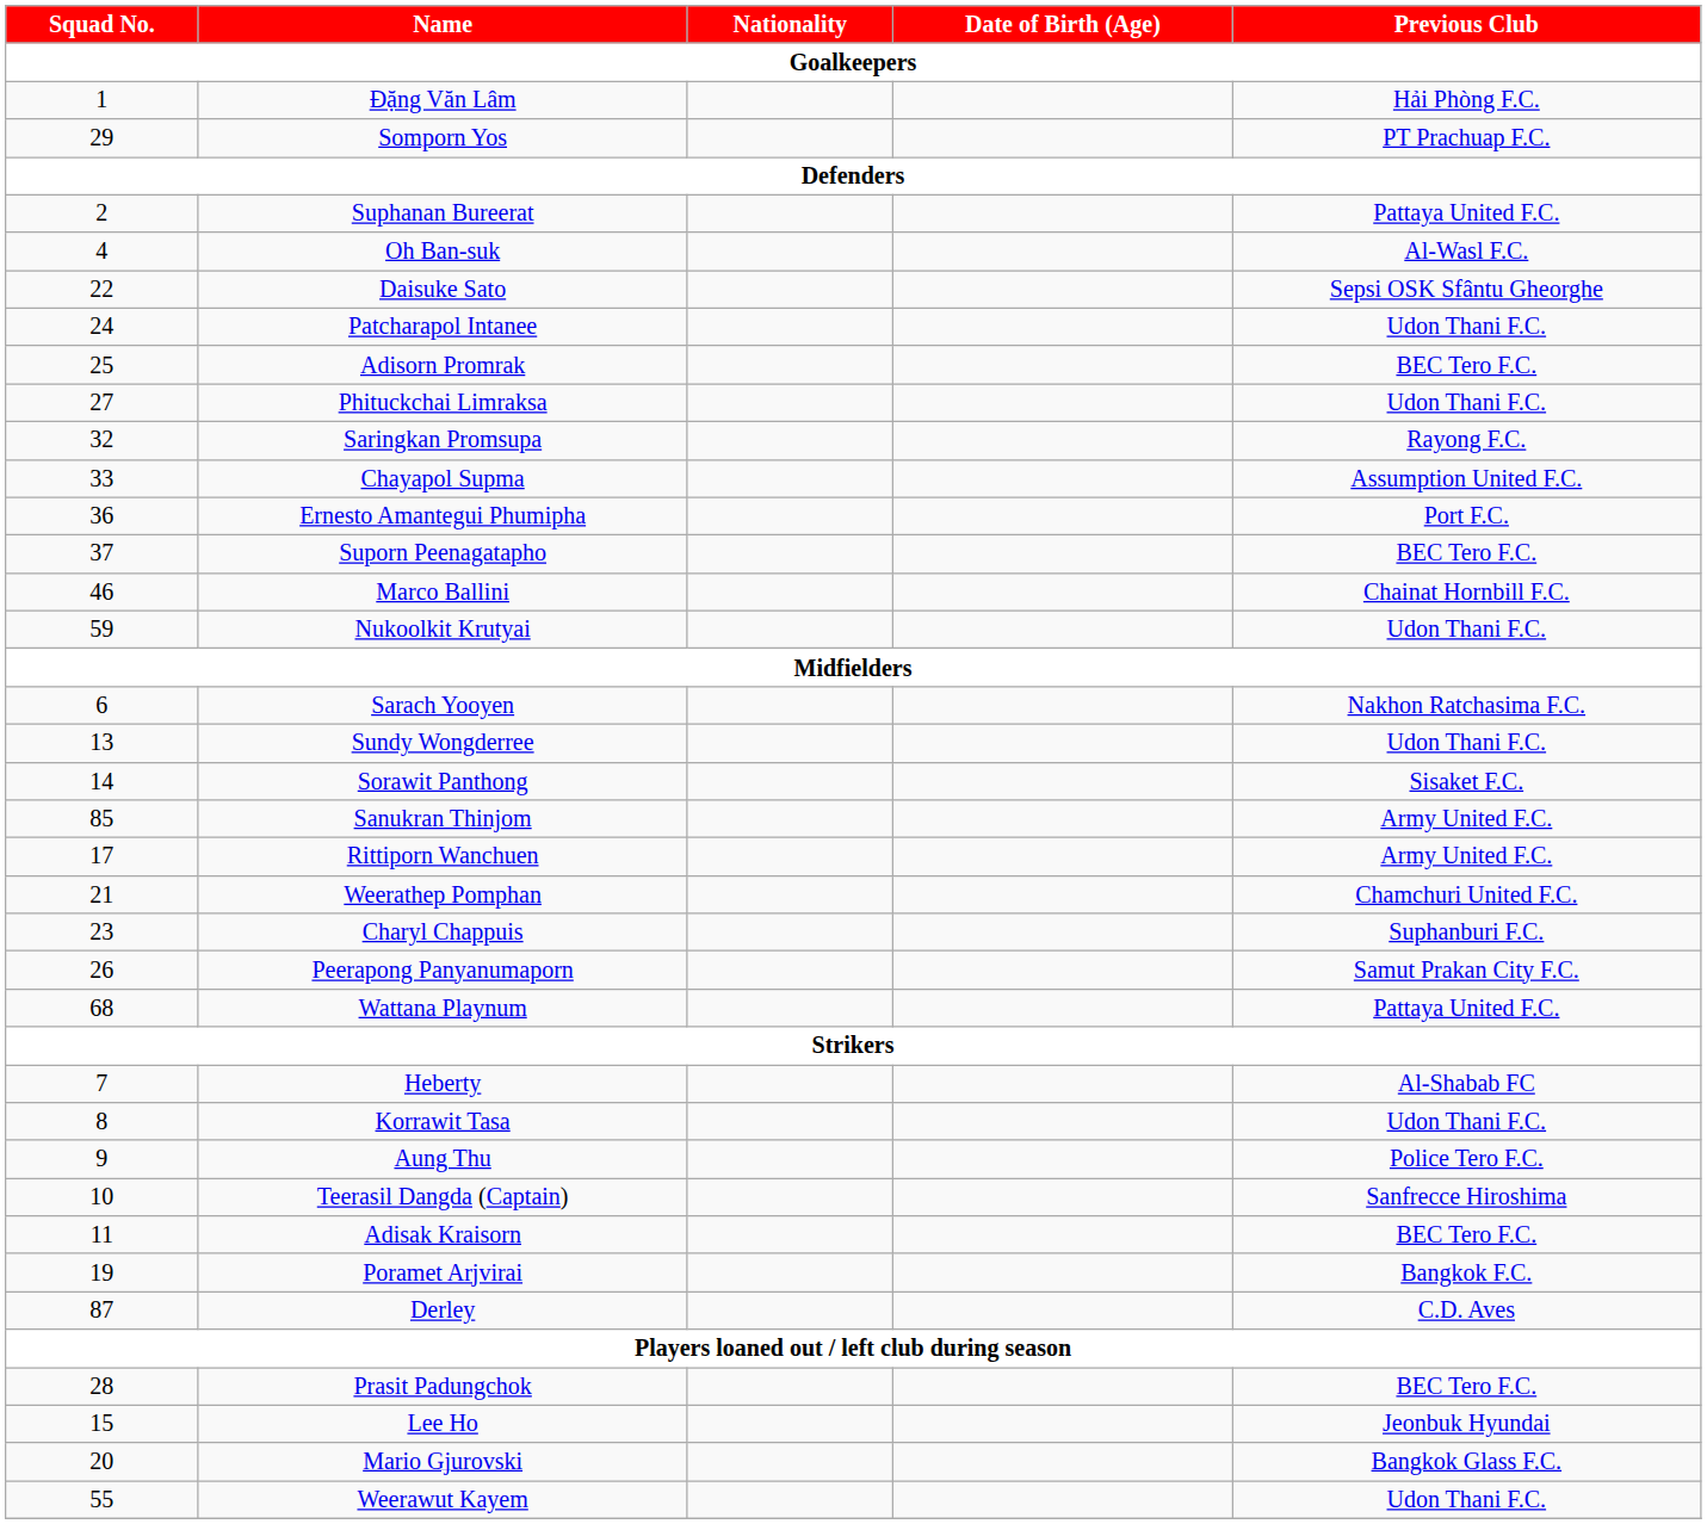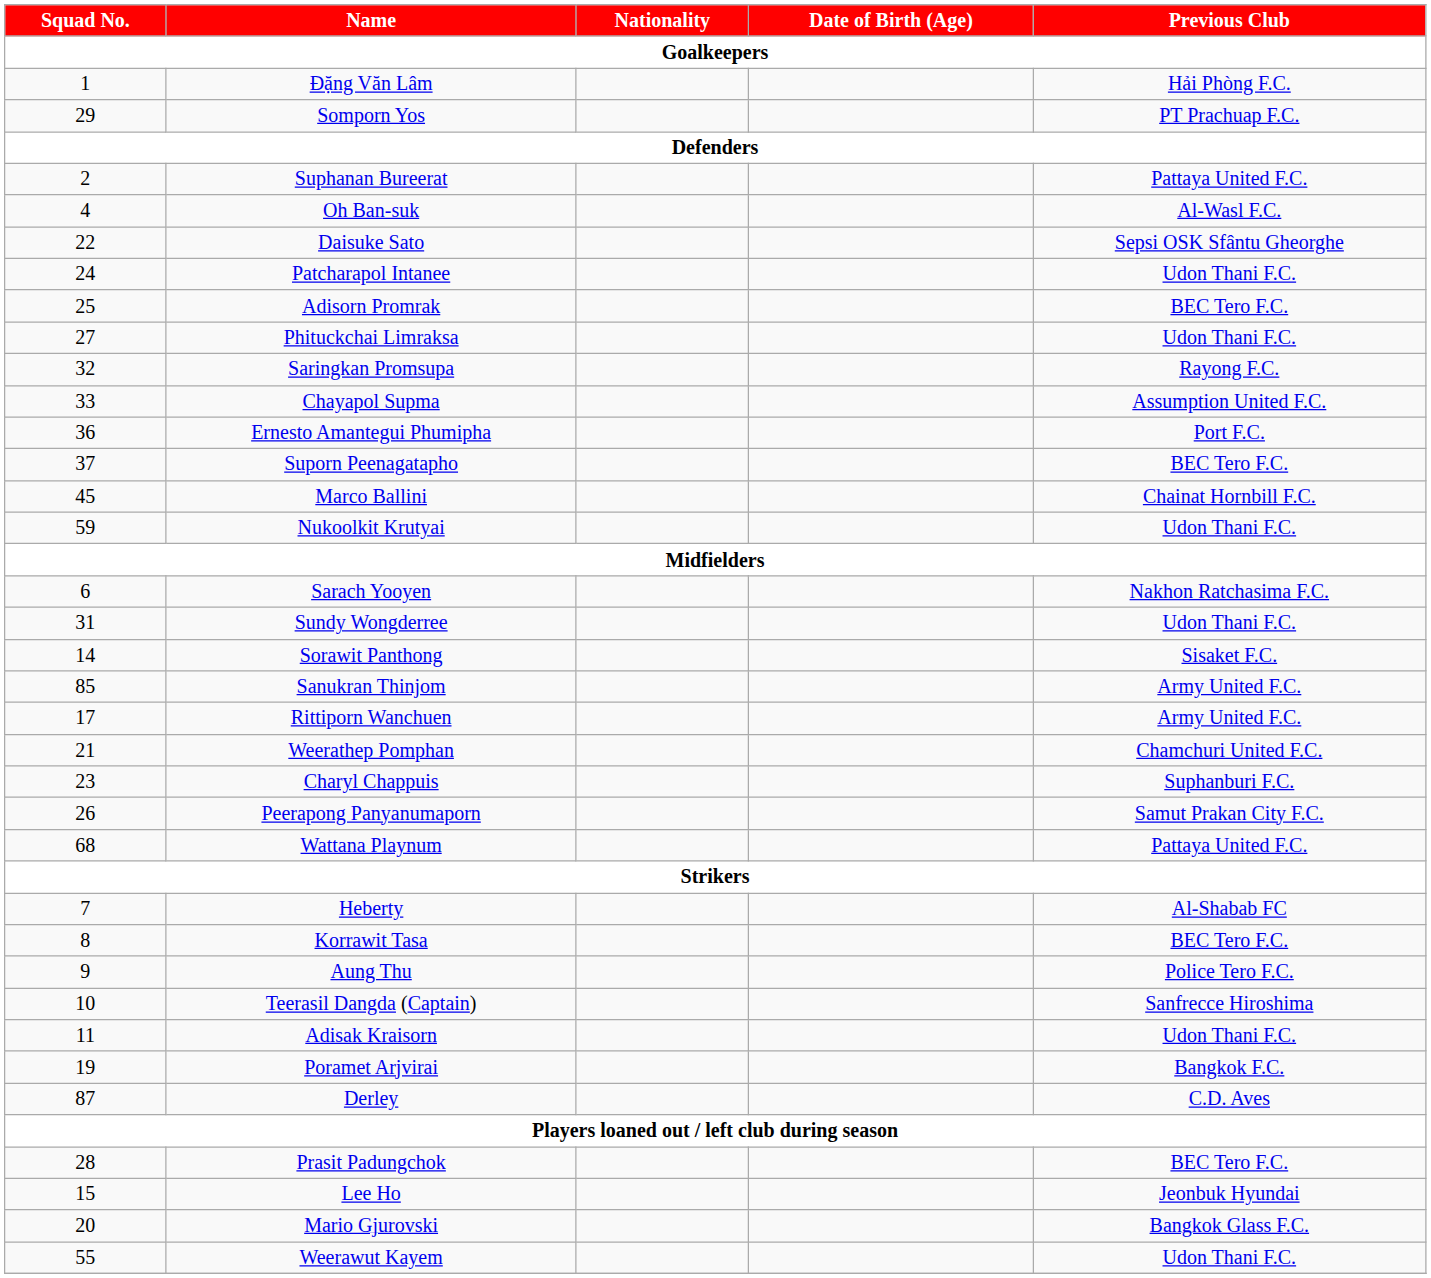Marco Ballini | Squad No.: 46 -> 45
Sundy Wongderree | Squad No.: 13 -> 31
Korrawit Tasa | Previous Club: Udon Thani F.C. -> BEC Tero F.C.
Adisak Kraisorn | Previous Club: BEC Tero F.C. -> Udon Thani F.C.
